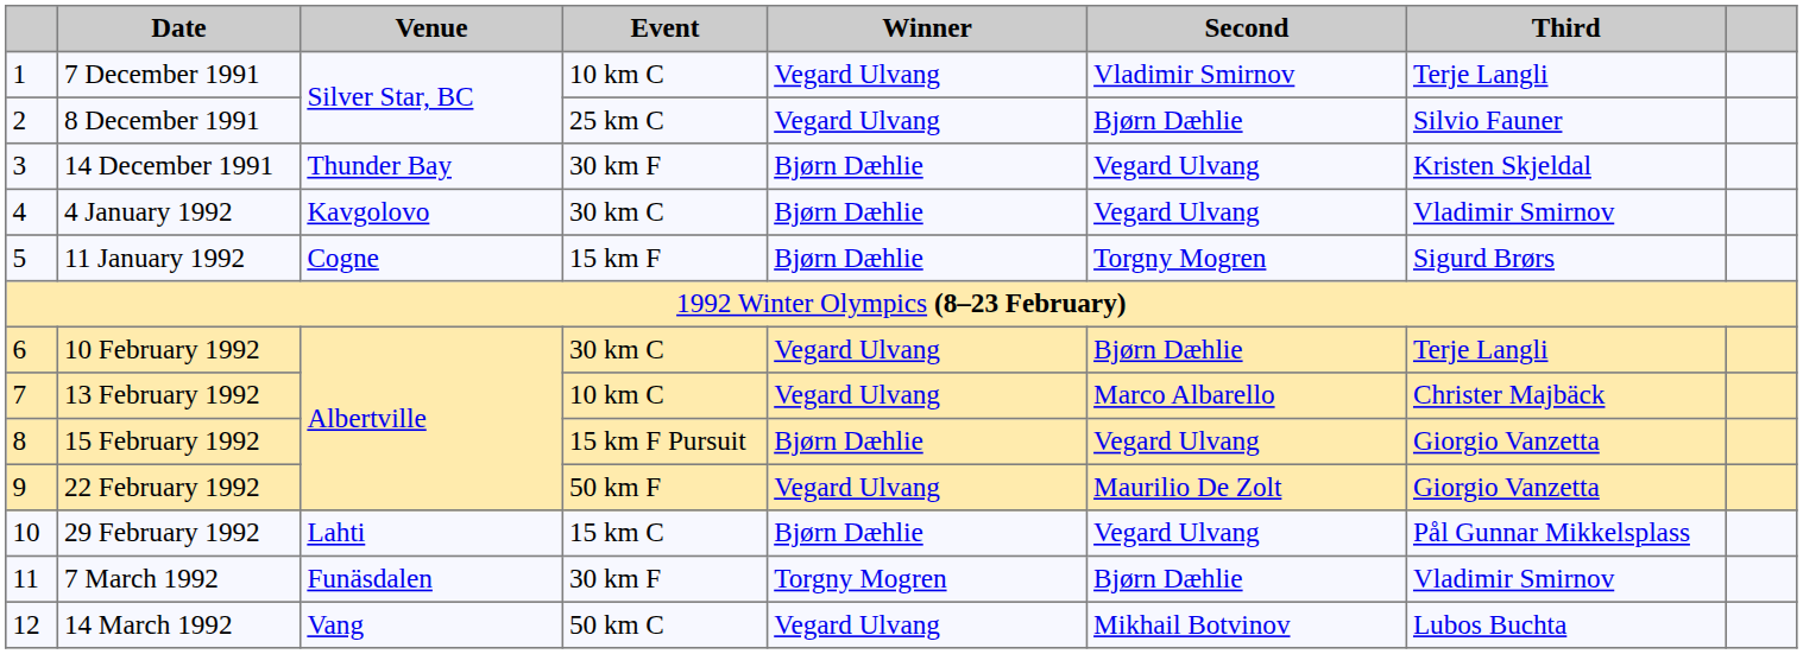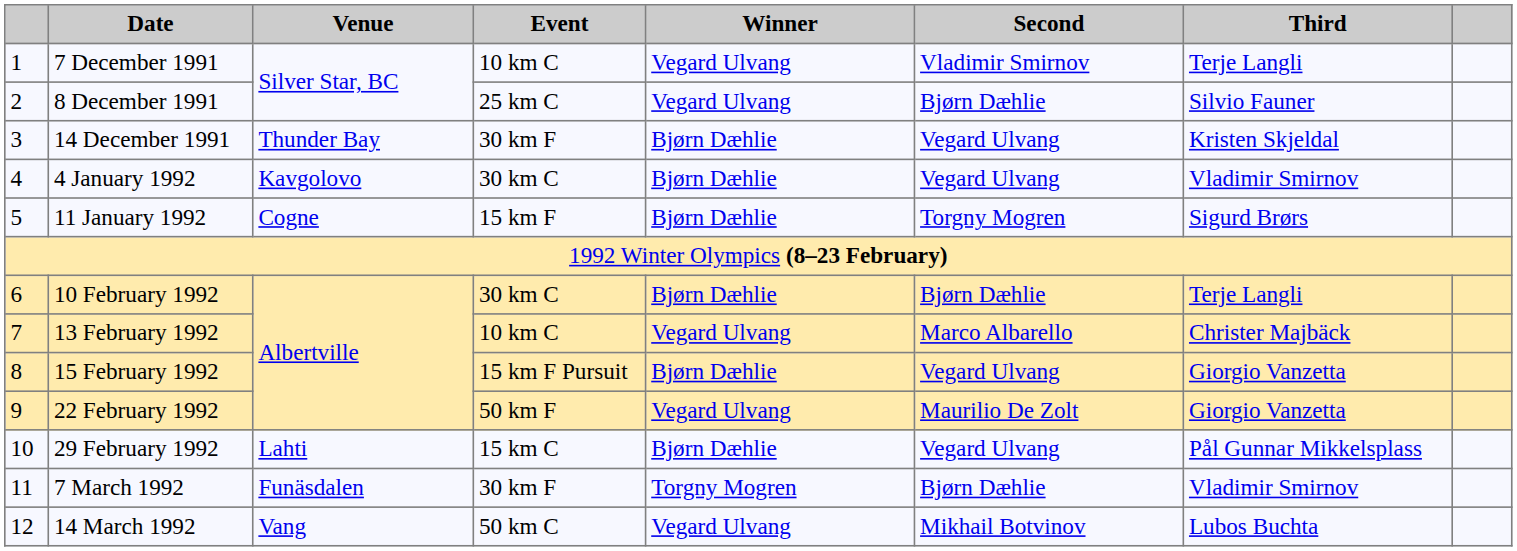10 February 1992 | Winner: Vegard Ulvang -> Bjørn Dæhlie
